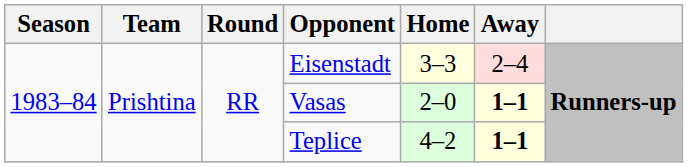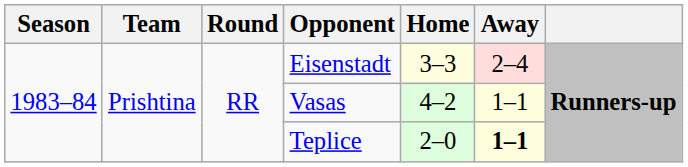Vasas | Home: 2–0 -> 4–2
Vasas | Away: bold -> normal
Teplice | Home: 4–2 -> 2–0
